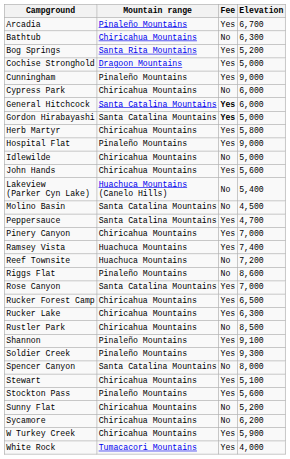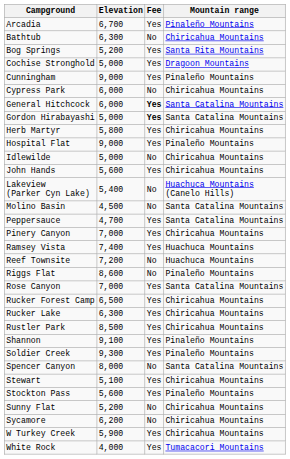columns swapped: Elevation <-> Mountain range
Rustler Park | Fee: No -> Yes
